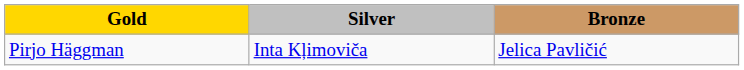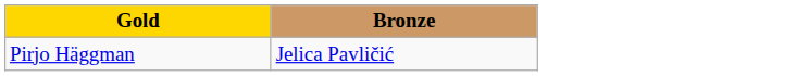- column: Silver | Inta Kļimoviča
